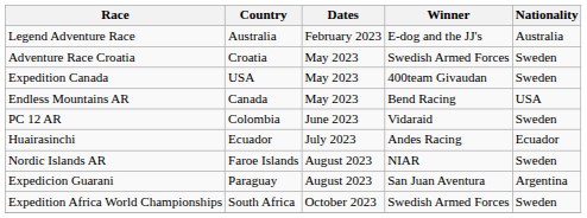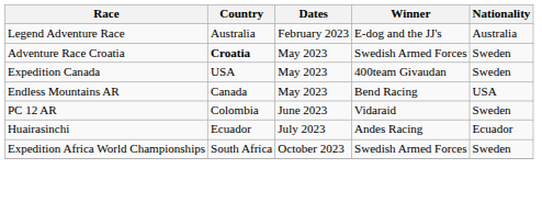Adventure Race Croatia | Country: normal -> bold
- row: Nordic Islands AR | Faroe Islands | August 2023 | NIAR | Sweden
- row: Expedicion Guarani | Paraguay | August 2023 | San Juan Aventura | Argentina
